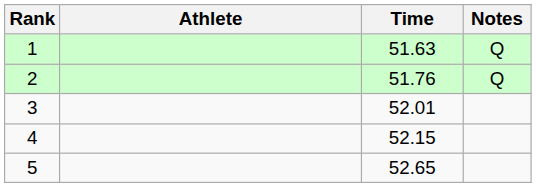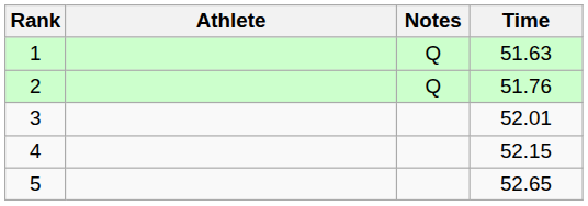columns swapped: Time <-> Notes
